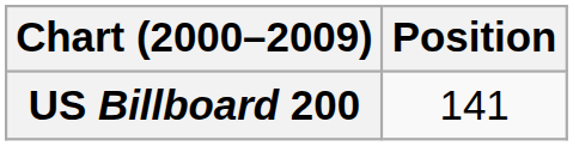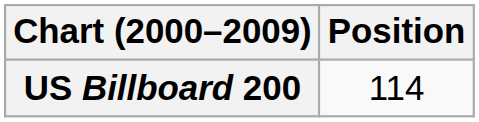US Billboard 200 | Position: 141 -> 114
